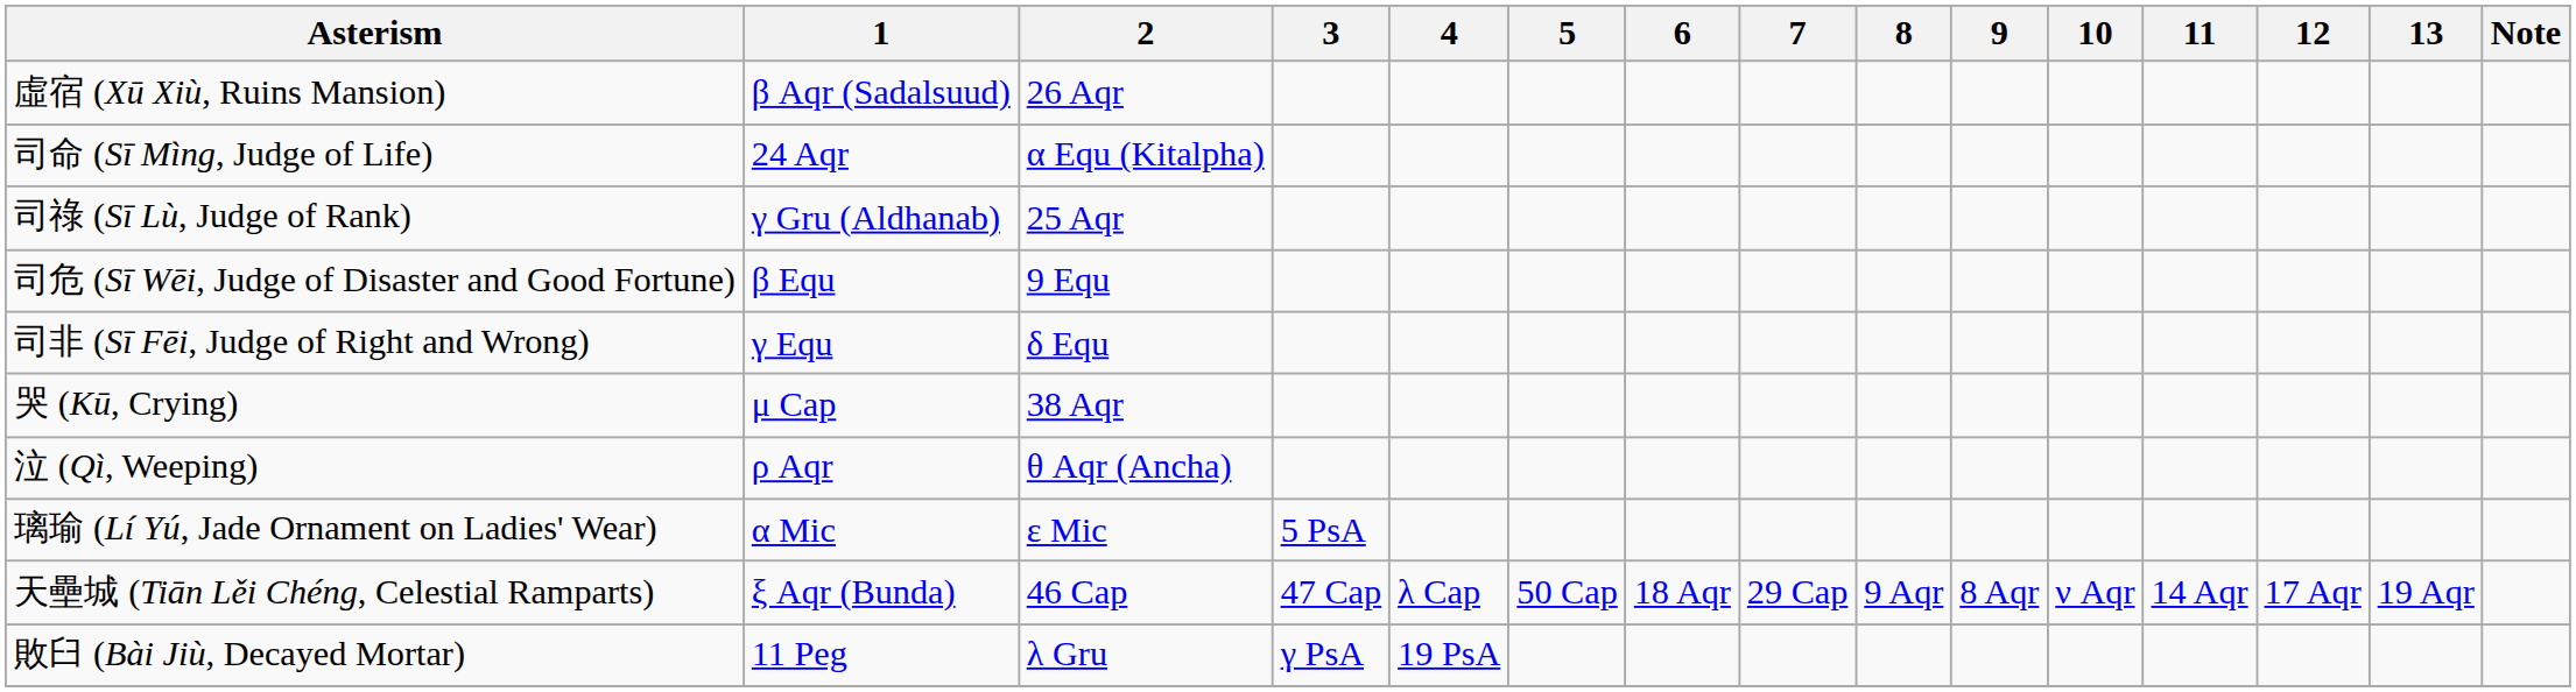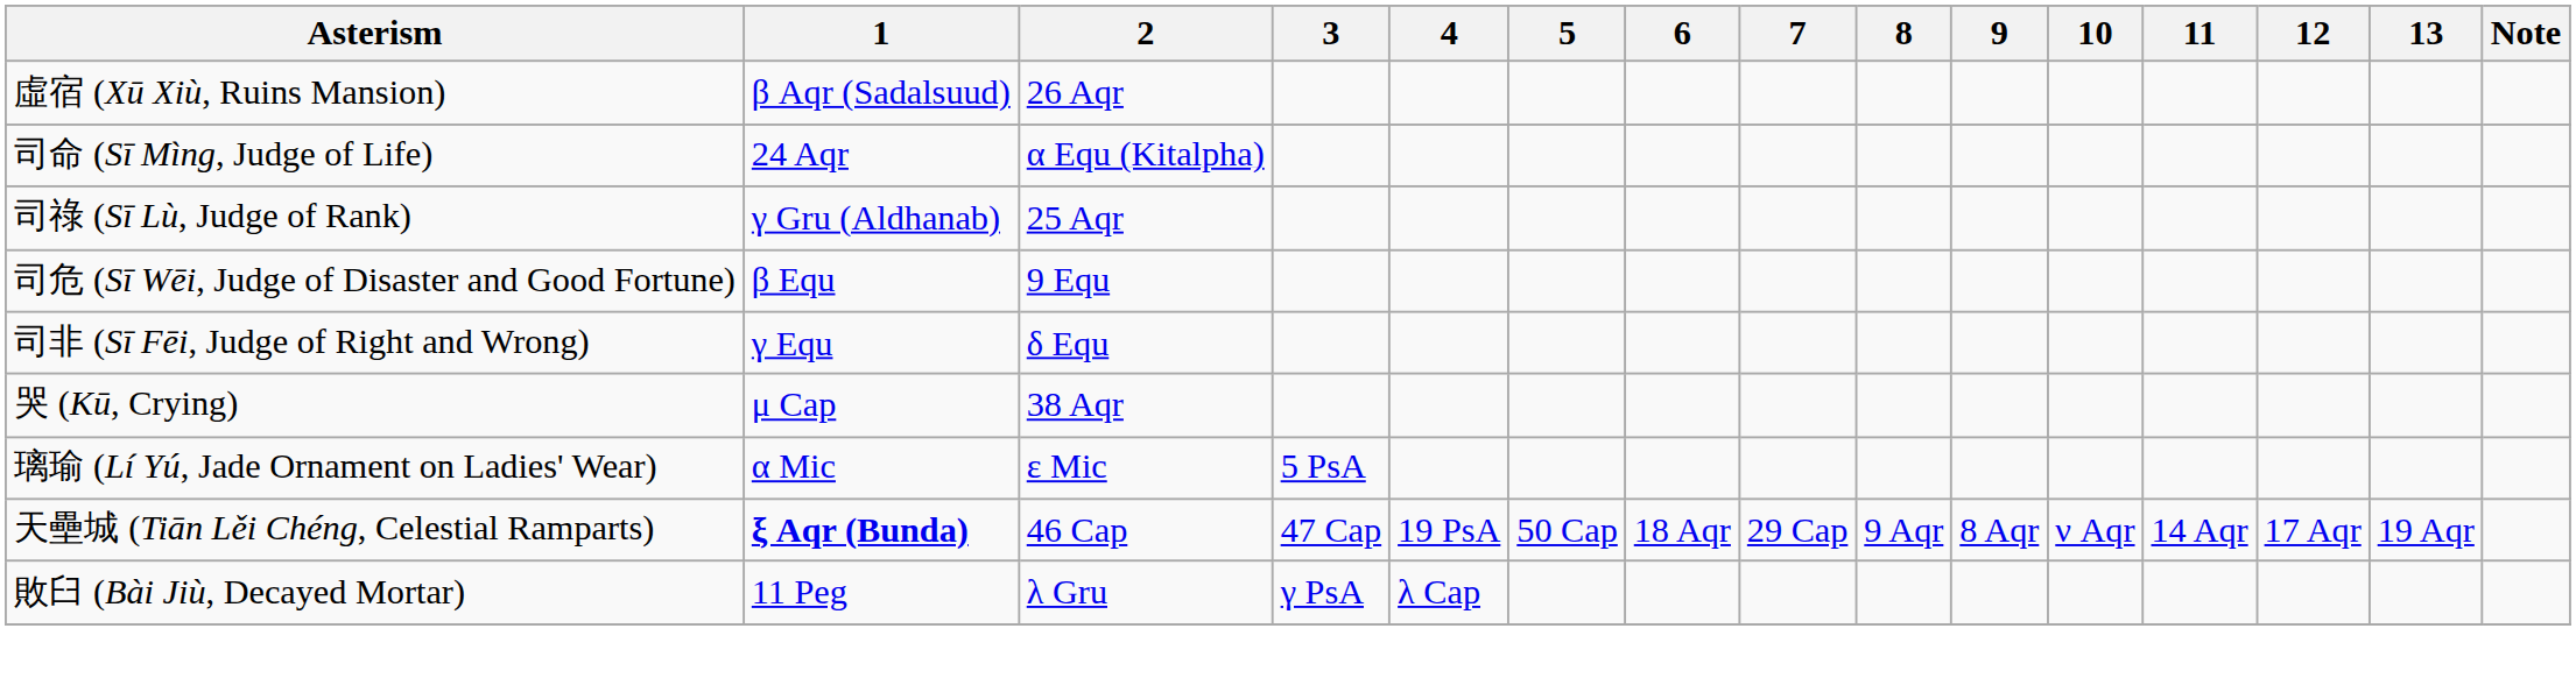- row: 泣 (Qì, Weeping) | ρ Aqr | θ Aqr (Ancha)
天壘城 (Tiān Lěi Chéng, Celestial Ramparts) | 1: normal -> bold
天壘城 (Tiān Lěi Chéng, Celestial Ramparts) | 4: λ Cap -> 19 PsA
敗臼 (Bài Jiù, Decayed Mortar) | 4: 19 PsA -> λ Cap
